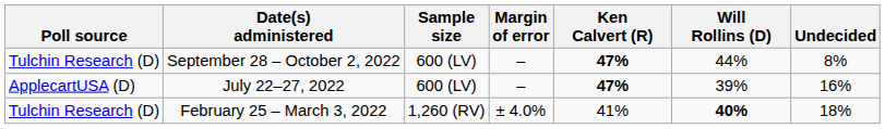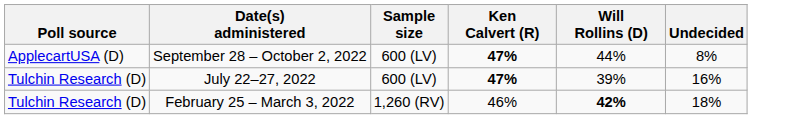- column: Margin of error | – | – | ± 4.0%
September 28 – October 2, 2022 | Poll source: Tulchin Research (D) -> ApplecartUSA (D)
July 22–27, 2022 | Poll source: ApplecartUSA (D) -> Tulchin Research (D)
February 25 – March 3, 2022 | Ken Calvert (R): 41% -> 46%
February 25 – March 3, 2022 | Will Rollins (D): 40% -> 42%
